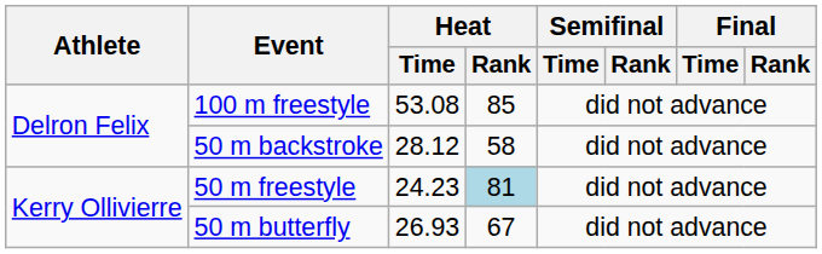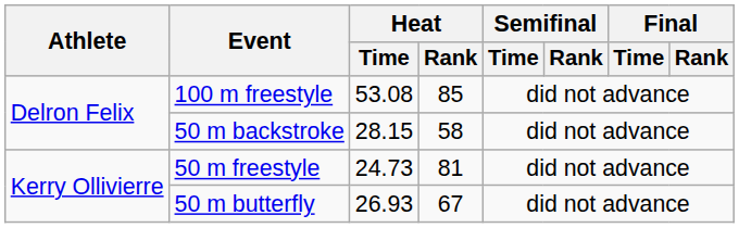50 m backstroke | Heat / Time: 28.12 -> 28.15
50 m freestyle | Heat / Time: 24.23 -> 24.73
50 m freestyle | Heat / Rank: lightblue background -> no background
